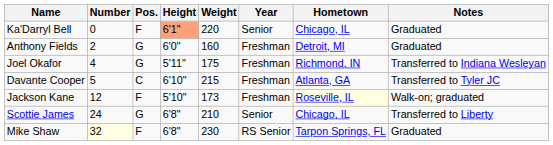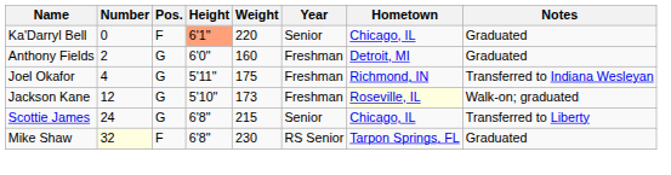- row: Davante Cooper | 5 | C | 6'10" | 215 | Freshman | Atlanta, GA | Transferred to Tyler JC
Jackson Kane | Pos.: F -> G
Scottie James | Weight: 210 -> 215
